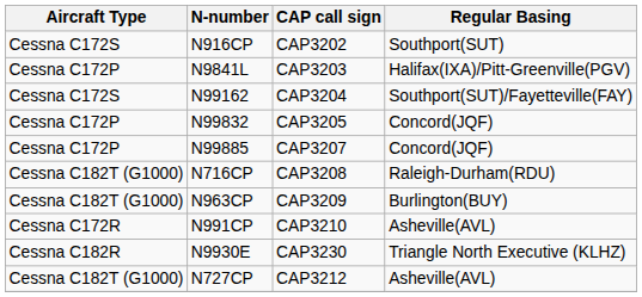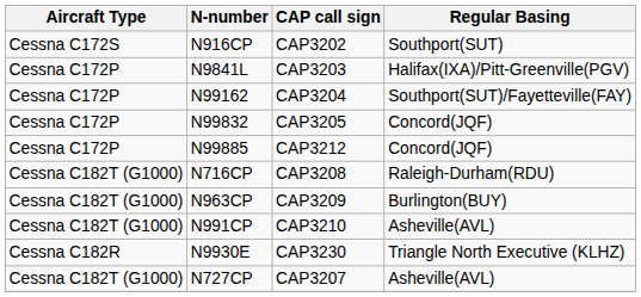N99162 | Aircraft Type: Cessna C172S -> Cessna C172P
N99885 | CAP call sign: CAP3207 -> CAP3212
N991CP | Aircraft Type: Cessna C172R -> Cessna C182T (G1000)
N727CP | CAP call sign: CAP3212 -> CAP3207
